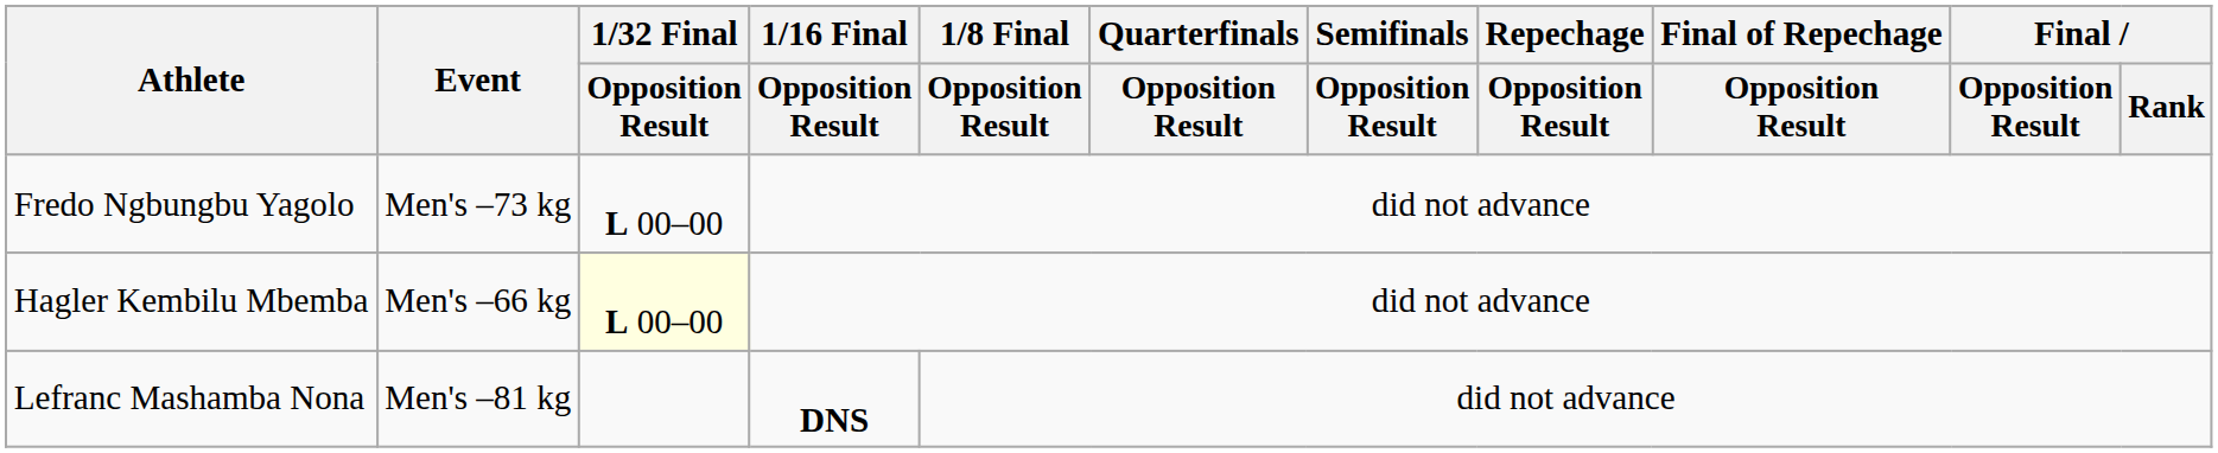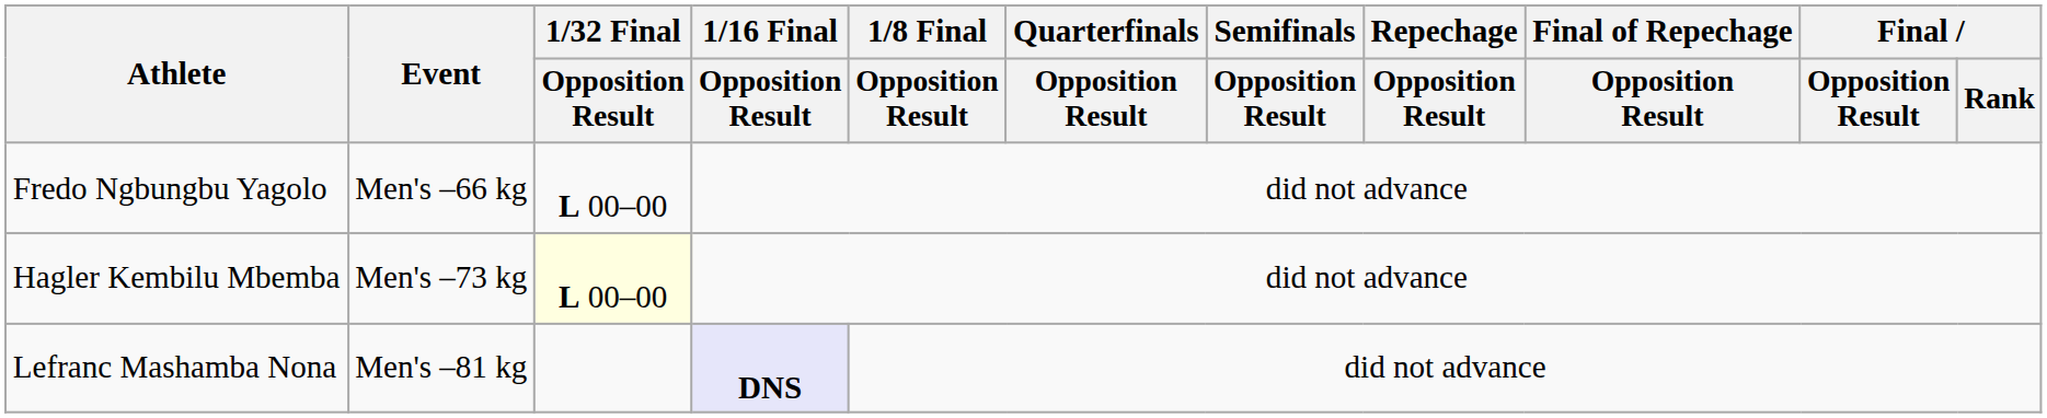Fredo Ngbungbu Yagolo | Event: Men's –73 kg -> Men's –66 kg
Hagler Kembilu Mbemba | Event: Men's –66 kg -> Men's –73 kg
Lefranc Mashamba Nona | 1/16 Final / Opposition Result: no background -> lavender background
